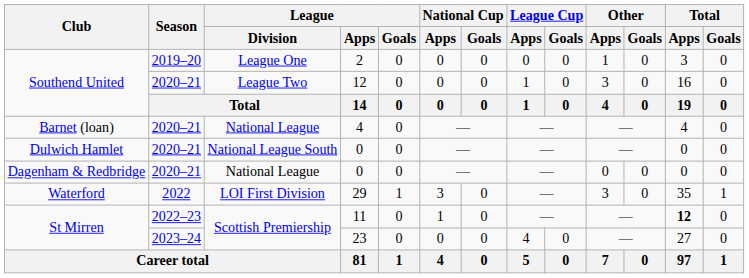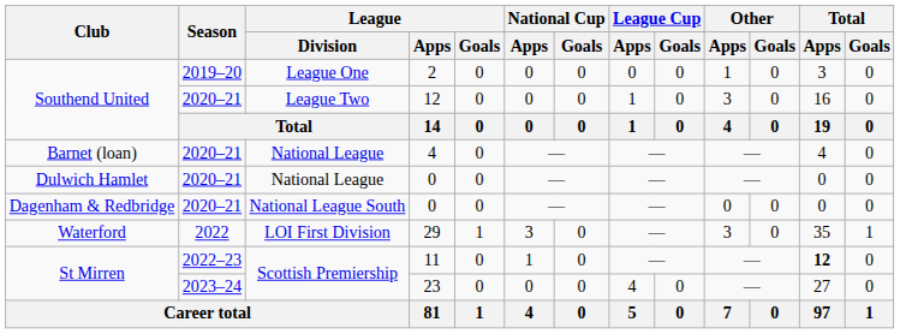Dulwich Hamlet / 0 | League / Division: National League South -> National League
Dagenham & Redbridge / 0 | League / Division: National League -> National League South
